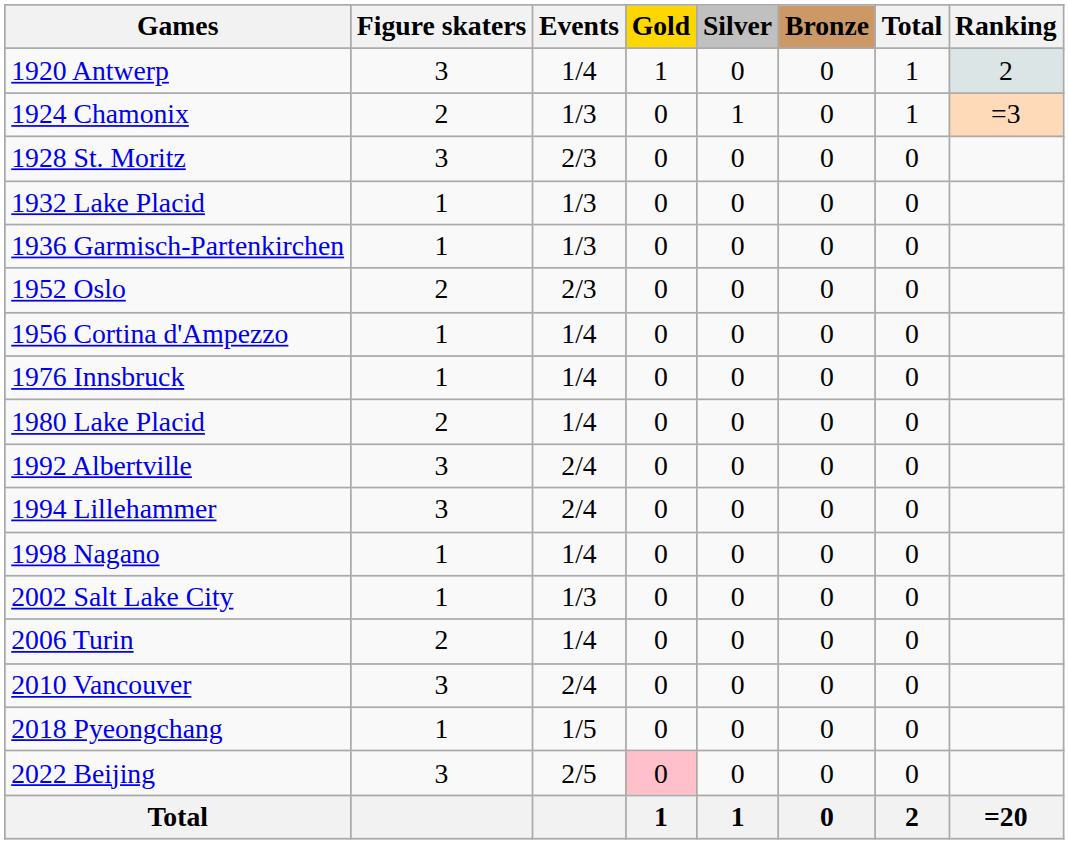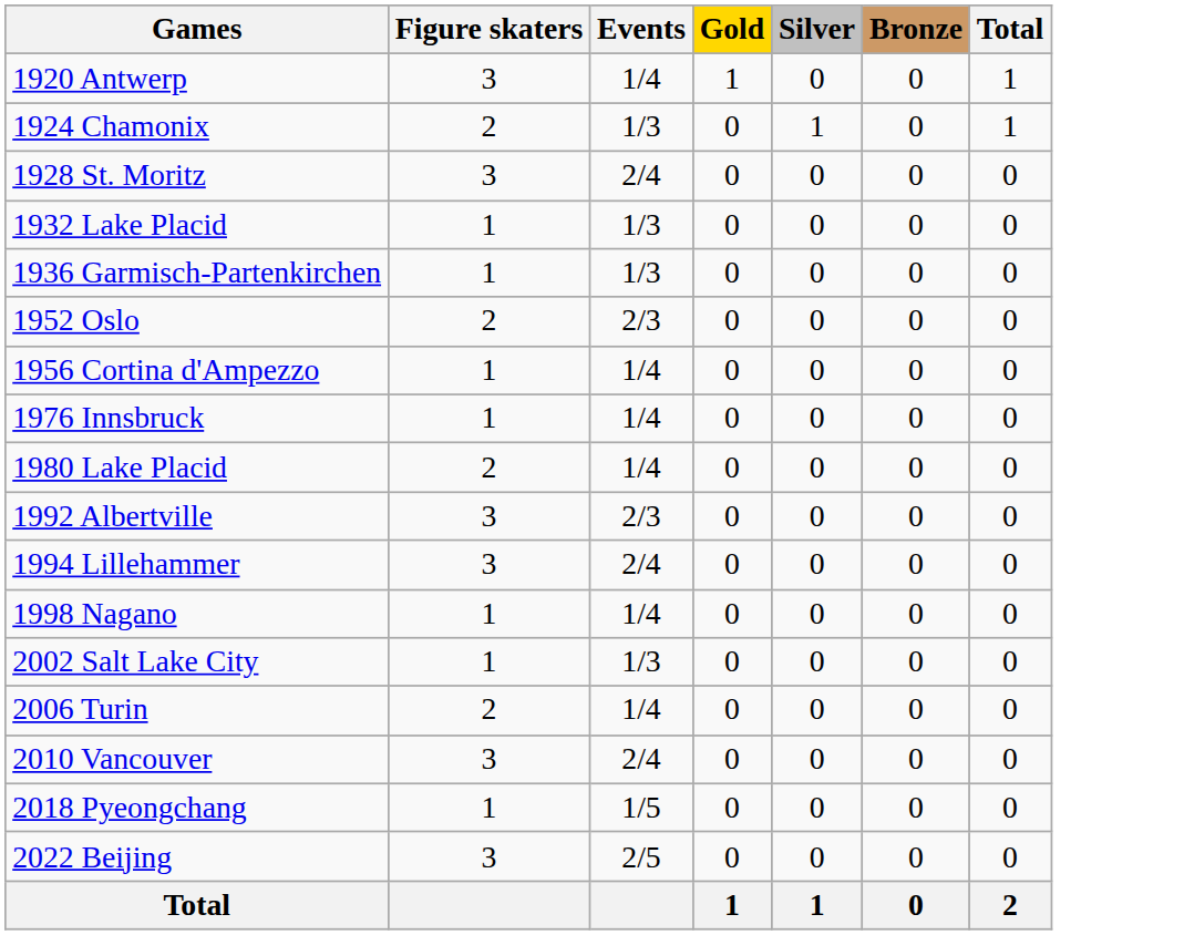- column: Ranking | 2 | =3 | =20
1928 St. Moritz | Events: 2/3 -> 2/4
1992 Albertville | Events: 2/4 -> 2/3
2022 Beijing | Gold: pink background -> no background
